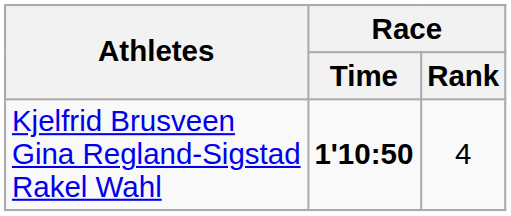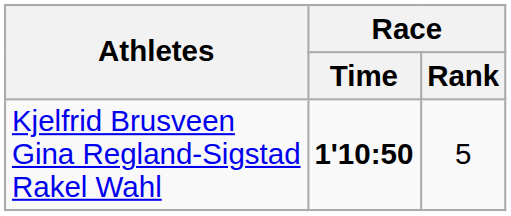Kjelfrid Brusveen Gina Regland-Sigstad Rakel Wahl | Race / Rank: 4 -> 5
